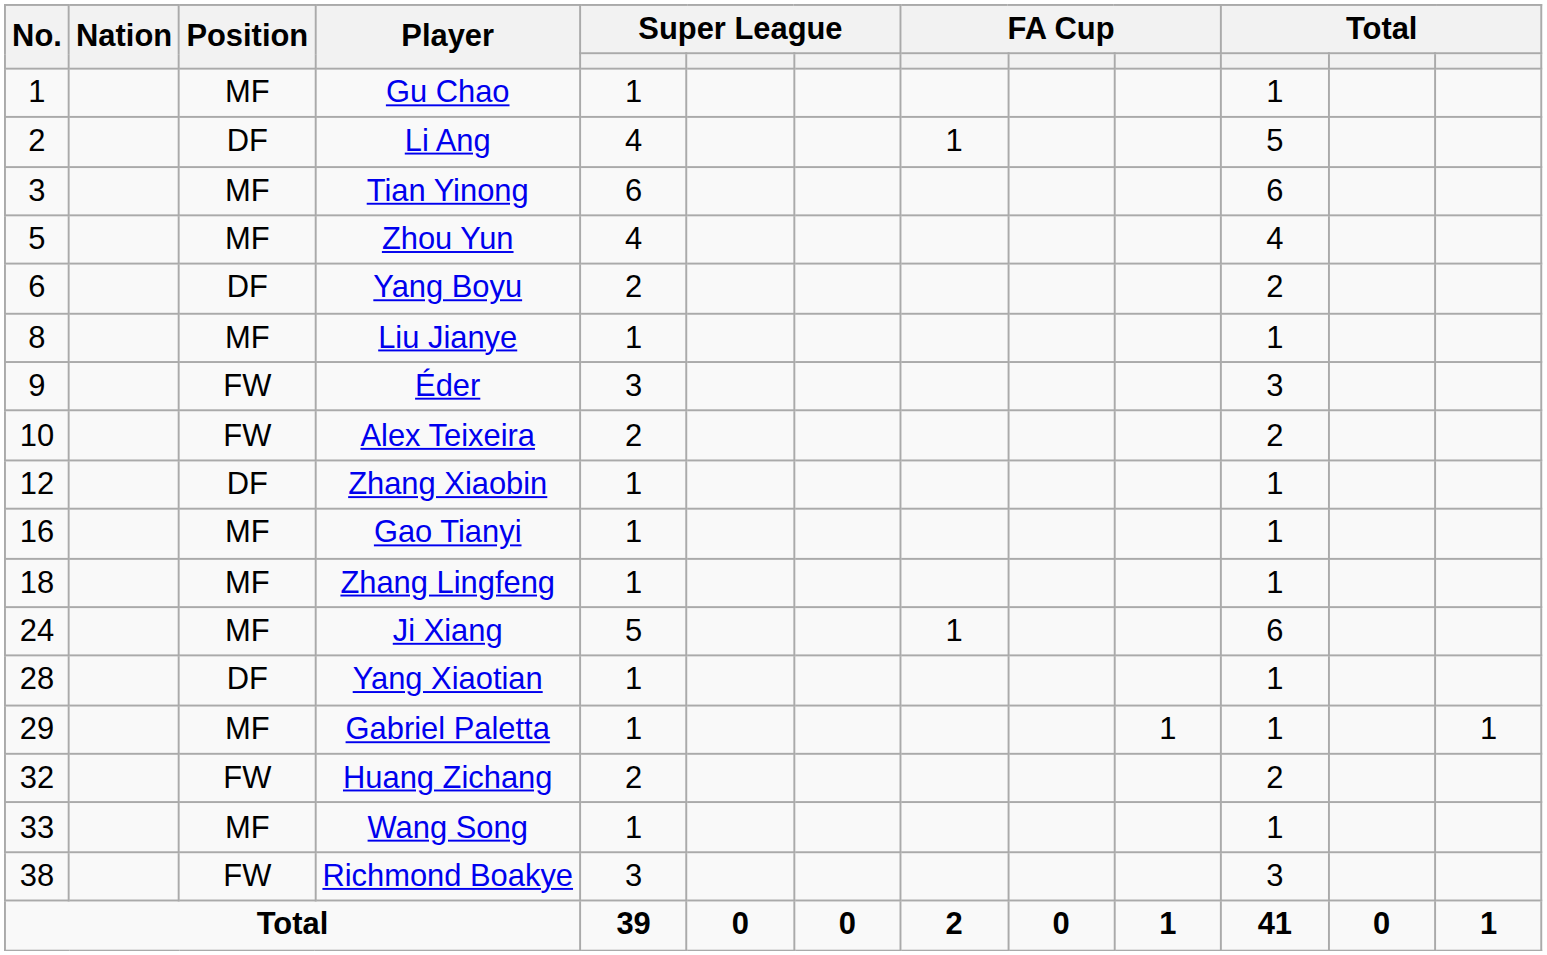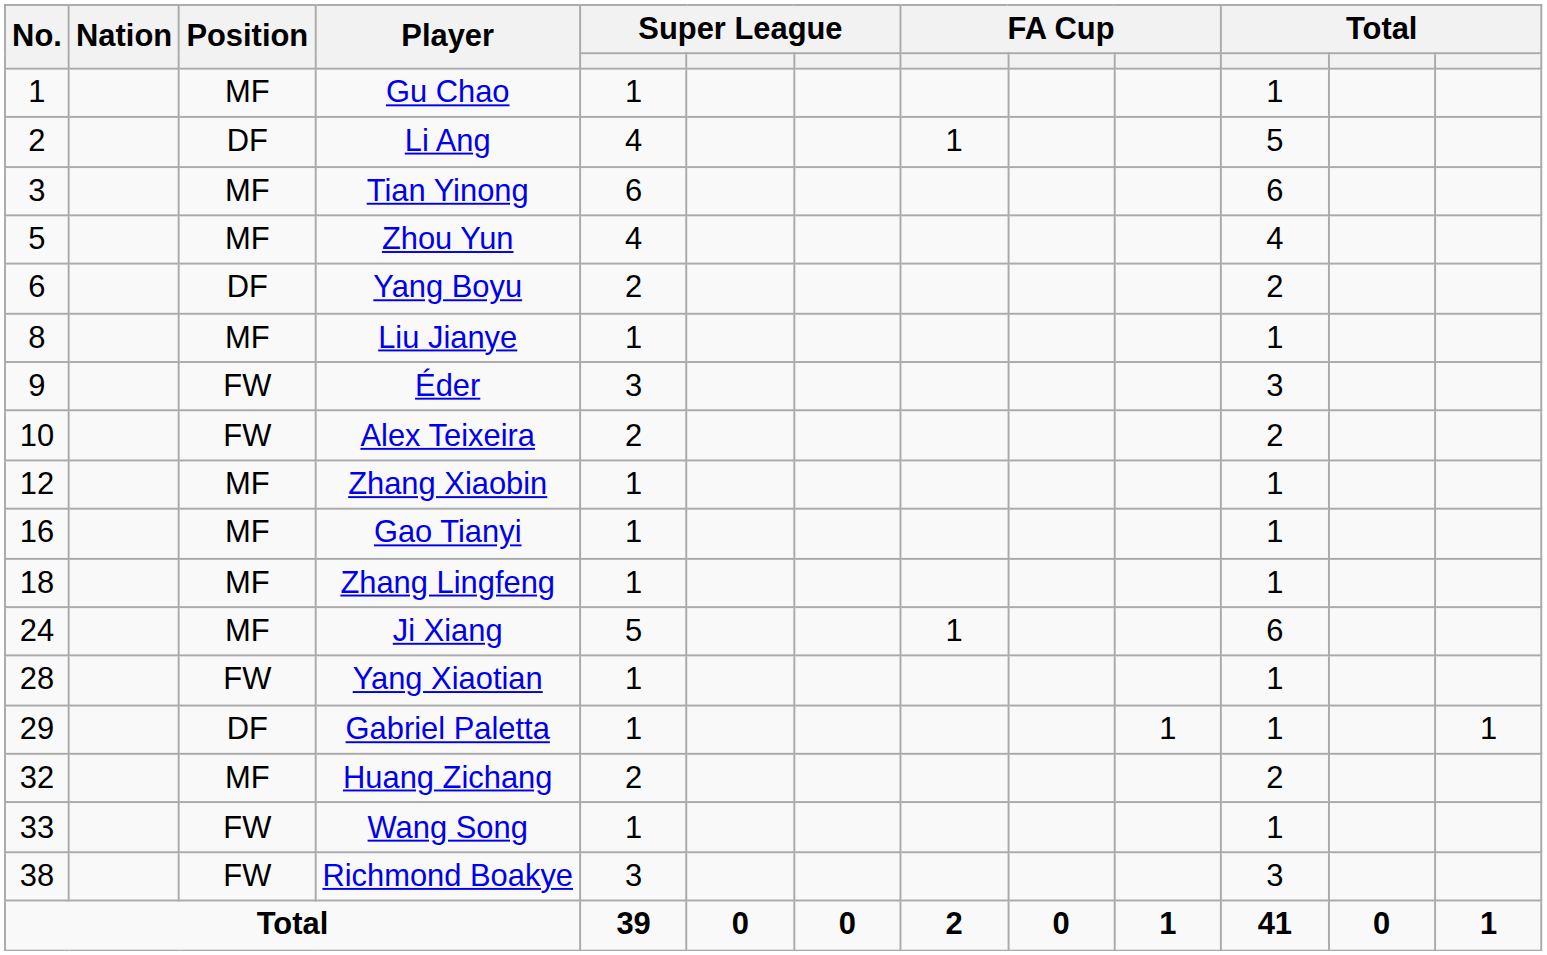Zhang Xiaobin | Position: DF -> MF
Yang Xiaotian | Position: DF -> FW
Gabriel Paletta | Position: MF -> DF
Huang Zichang | Position: FW -> MF
Wang Song | Position: MF -> FW
